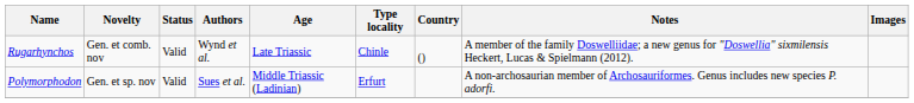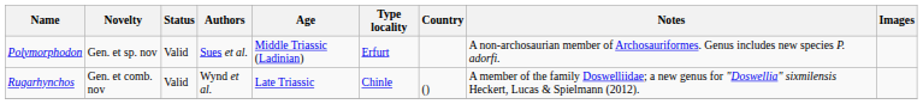rows swapped: Polymorphodon <-> Rugarhynchos
